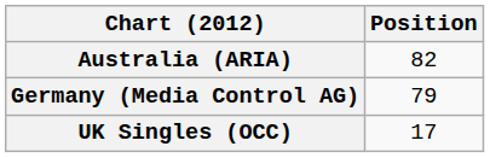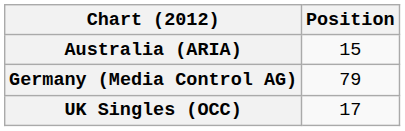Australia (ARIA) | Position: 82 -> 15
